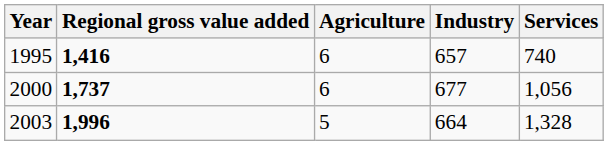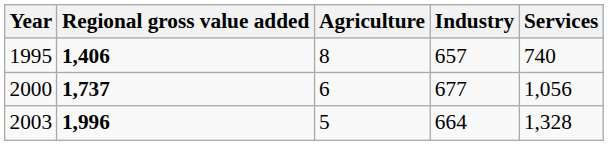1995 | Regional gross value added: 1,416 -> 1,406
1995 | Agriculture: 6 -> 8
